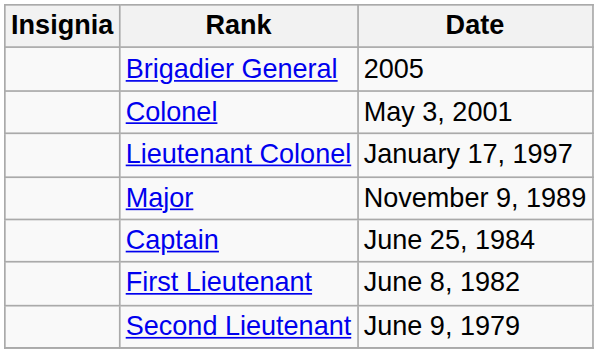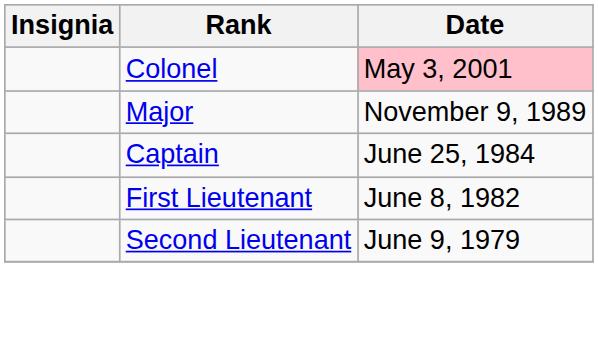- row: Brigadier General | 2005
Colonel | Date: no background -> pink background
- row: Lieutenant Colonel | January 17, 1997
